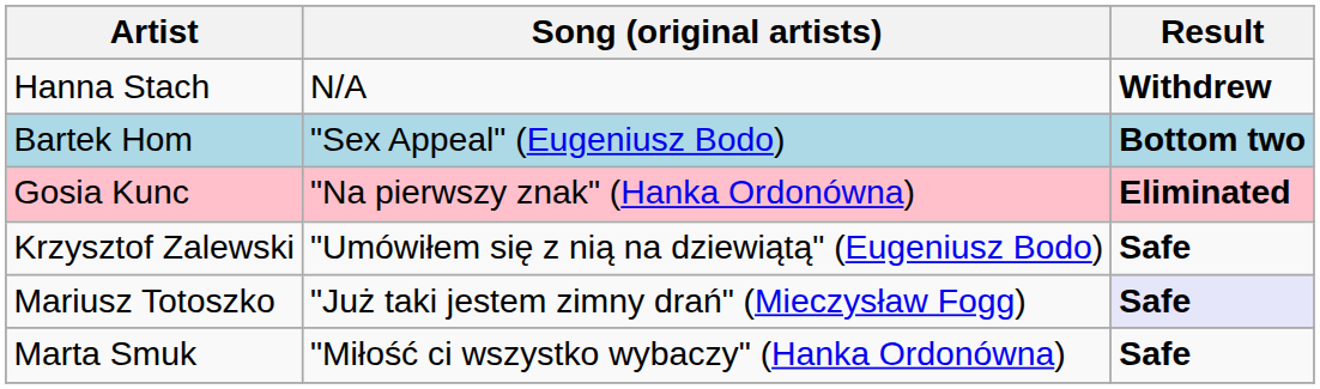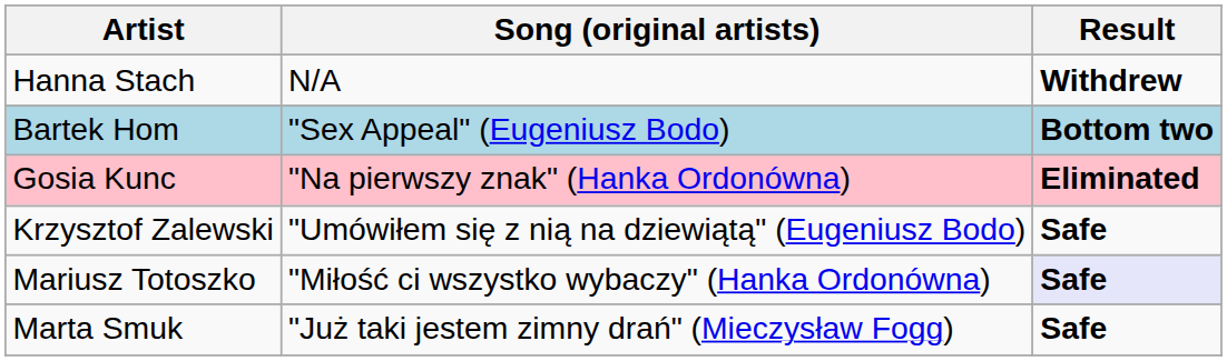Mariusz Totoszko | Song (original artists): "Już taki jestem zimny drań" (Mieczysław Fogg) -> "Miłość ci wszystko wybaczy" (Hanka Ordonówna)
Marta Smuk | Song (original artists): "Miłość ci wszystko wybaczy" (Hanka Ordonówna) -> "Już taki jestem zimny drań" (Mieczysław Fogg)
